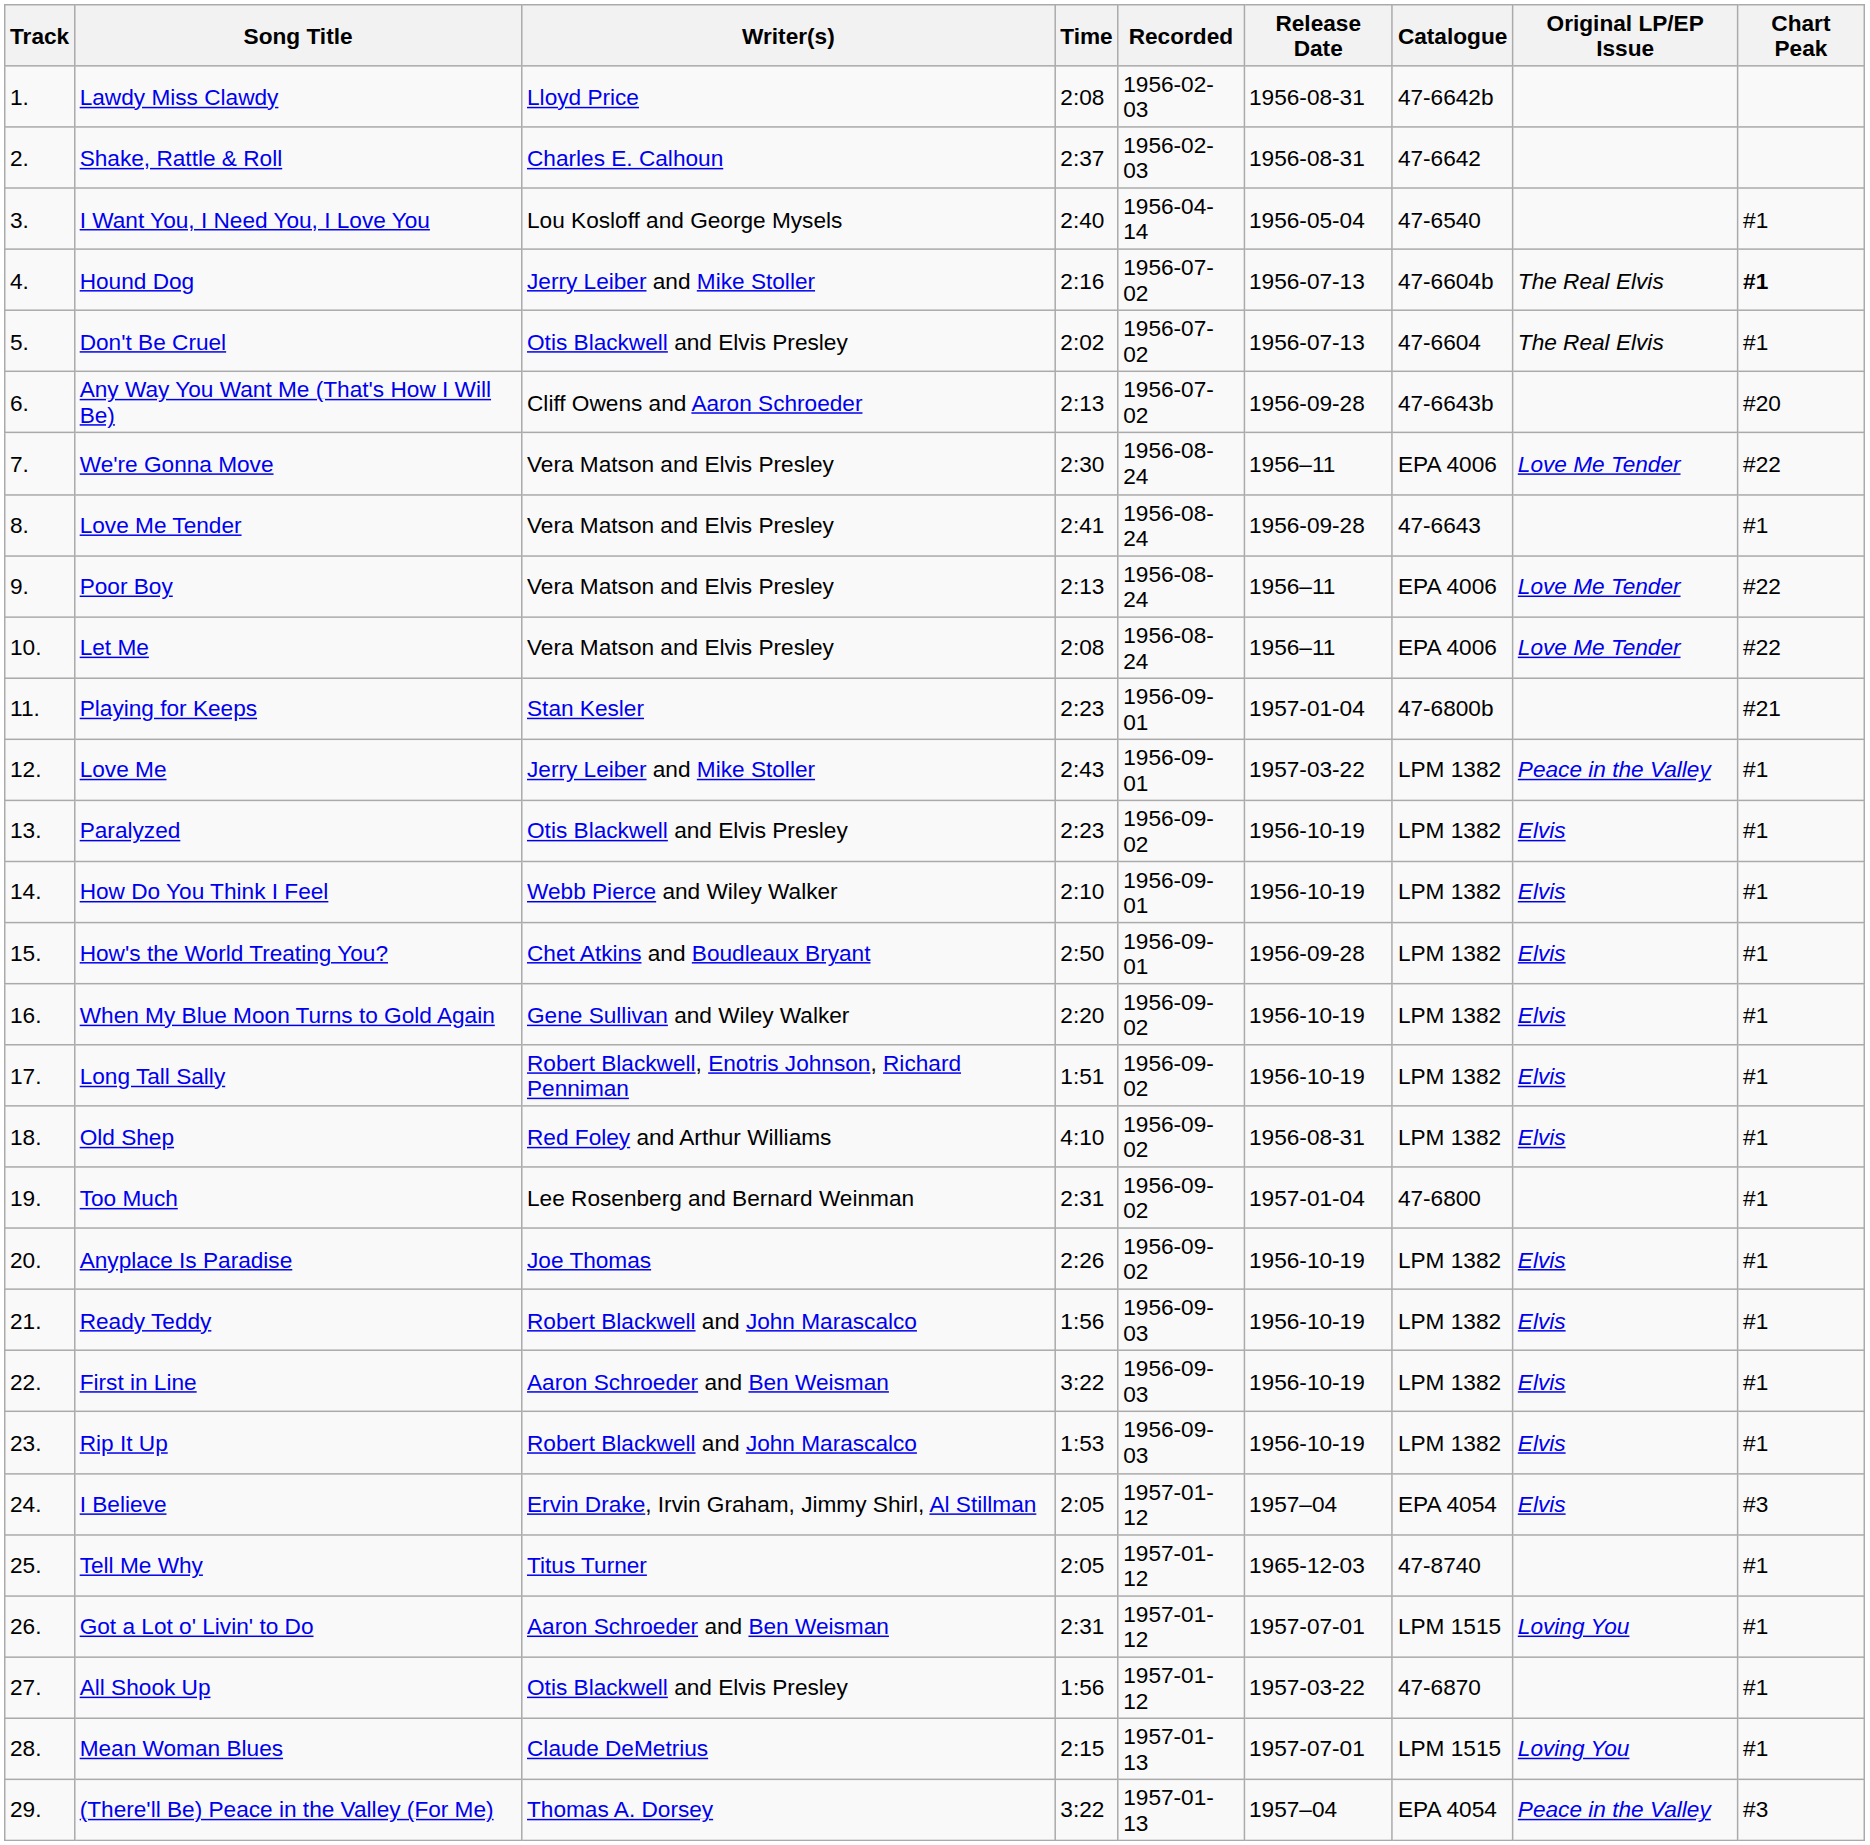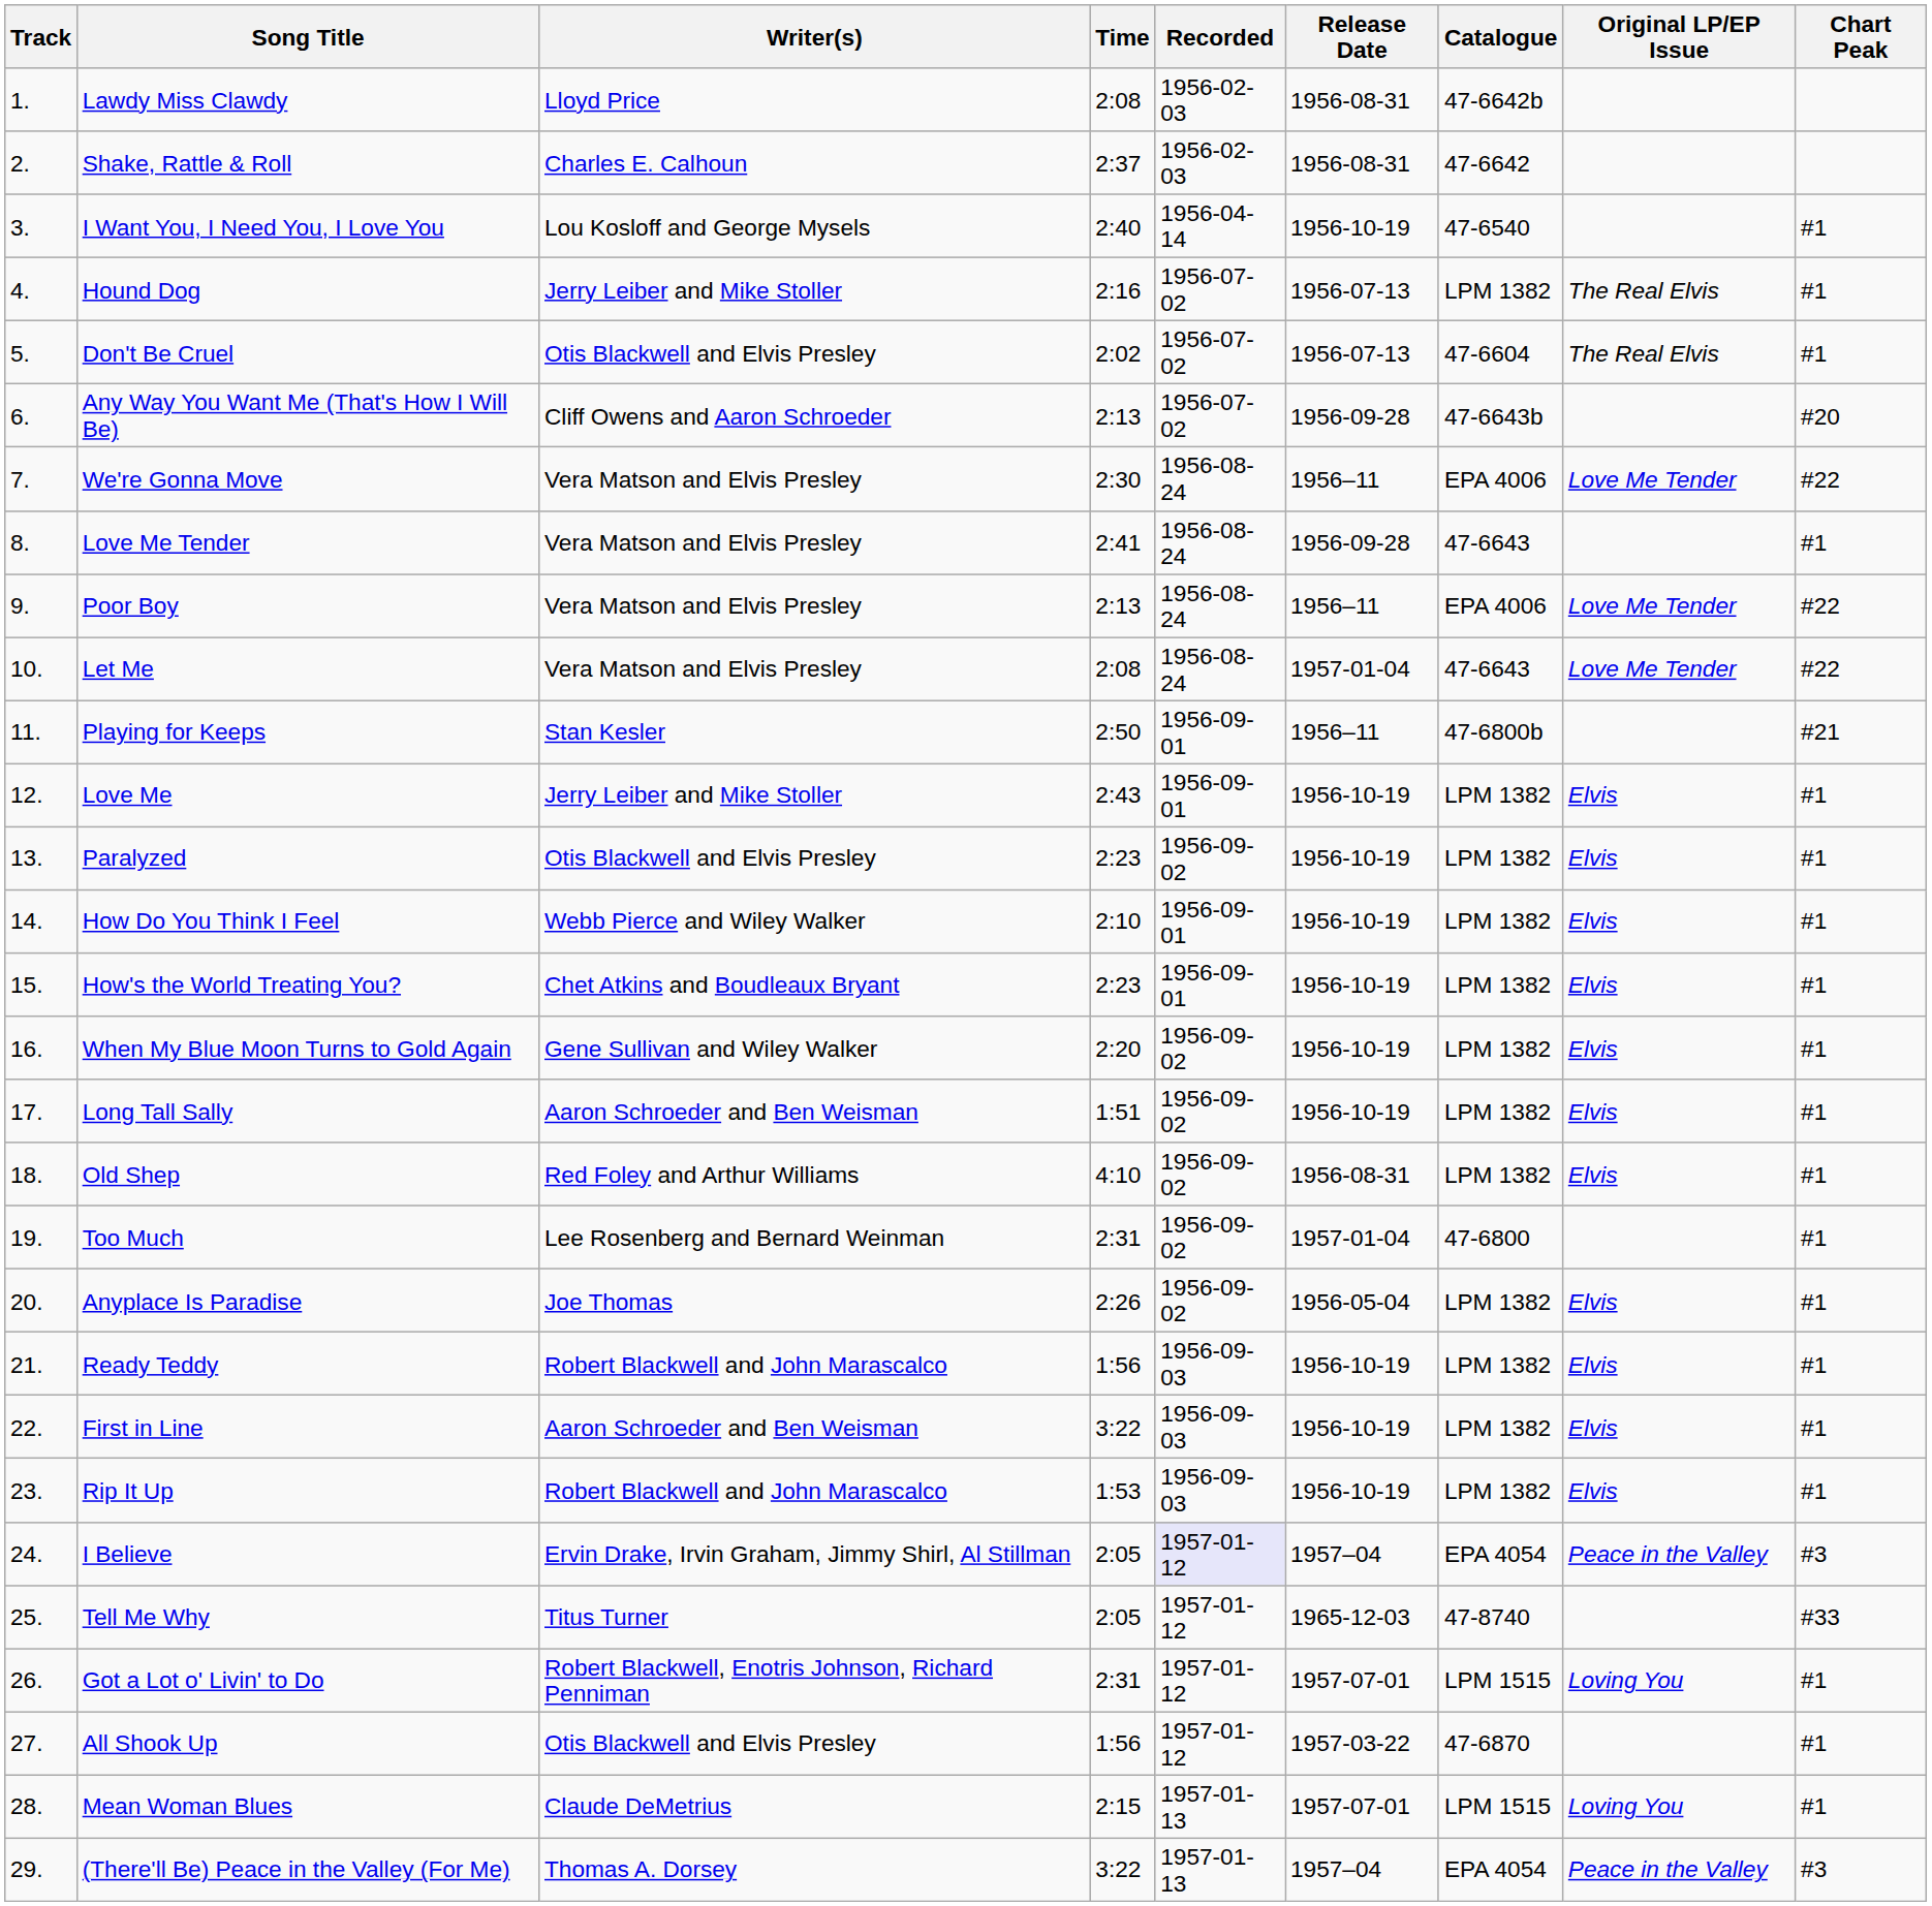I Want You, I Need You, I Love You | Release Date: 1956-05-04 -> 1956-10-19
Hound Dog | Catalogue: 47-6604b -> LPM 1382
Hound Dog | Chart Peak: bold -> normal
Let Me | Release Date: 1956–11 -> 1957-01-04
Let Me | Catalogue: EPA 4006 -> 47-6643
Playing for Keeps | Time: 2:23 -> 2:50
Playing for Keeps | Release Date: 1957-01-04 -> 1956–11
Love Me | Release Date: 1957-03-22 -> 1956-10-19
Love Me | Original LP/EP Issue: Peace in the Valley -> Elvis
How's the World Treating You? | Time: 2:50 -> 2:23
How's the World Treating You? | Release Date: 1956-09-28 -> 1956-10-19
Long Tall Sally | Writer(s): Robert Blackwell, Enotris Johnson, Richard Penniman -> Aaron Schroeder and Ben Weisman
Anyplace Is Paradise | Release Date: 1956-10-19 -> 1956-05-04
I Believe | Recorded: no background -> lavender background
I Believe | Original LP/EP Issue: Elvis -> Peace in the Valley
Tell Me Why | Chart Peak: #1 -> #33
Got a Lot o' Livin' to Do | Writer(s): Aaron Schroeder and Ben Weisman -> Robert Blackwell, Enotris Johnson, Richard Penniman
